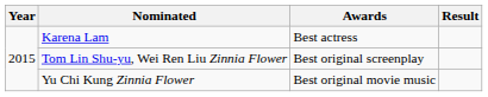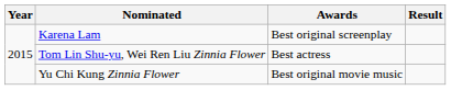Karena Lam | Awards: Best actress -> Best original screenplay
Tom Lin Shu-yu, Wei Ren Liu Zinnia Flower | Awards: Best original screenplay -> Best actress
